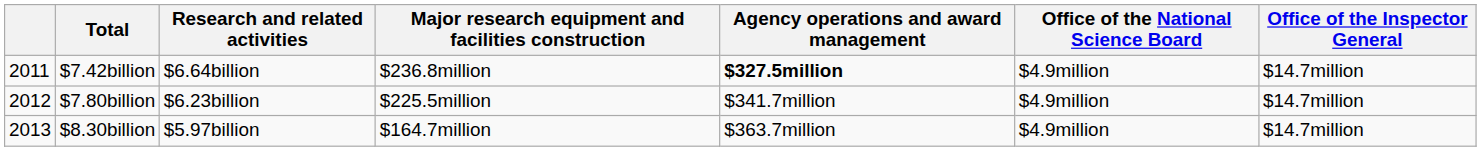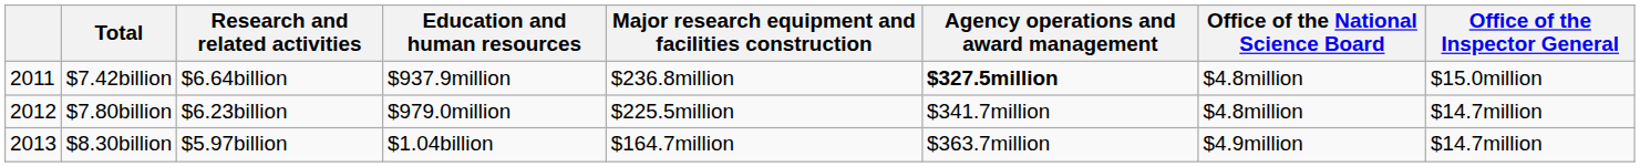+ column: Education and human resources | $937.9million | $979.0million | $1.04billion
$7.42billion | Office of the National Science Board: $4.9million -> $4.8million
$7.42billion | Office of the Inspector General: $14.7million -> $15.0million
$7.80billion | Office of the National Science Board: $4.9million -> $4.8million
